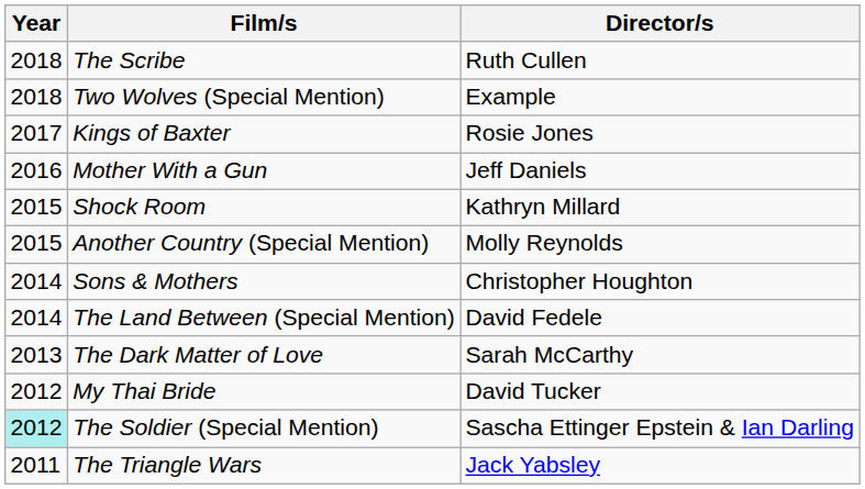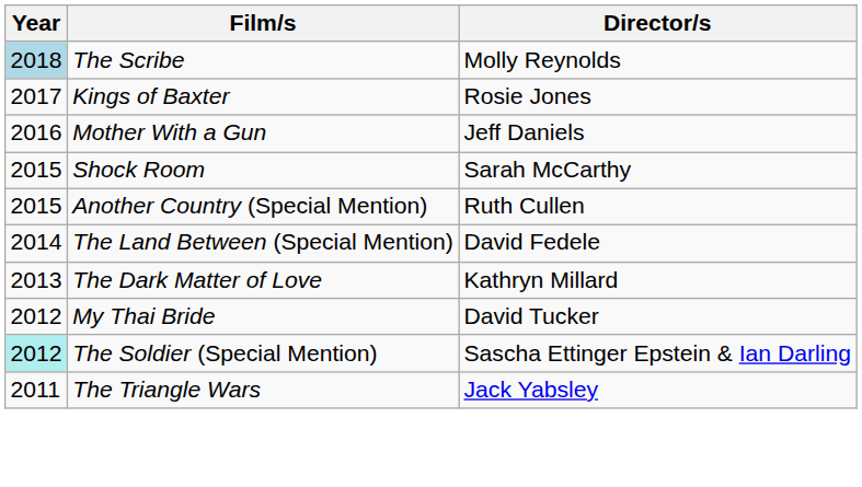The Scribe | Year: no background -> lightblue background
The Scribe | Director/s: Ruth Cullen -> Molly Reynolds
- row: 2018 | Two Wolves (Special Mention) | Example
Shock Room | Director/s: Kathryn Millard -> Sarah McCarthy
Another Country (Special Mention) | Director/s: Molly Reynolds -> Ruth Cullen
- row: 2014 | Sons & Mothers | Christopher Houghton
The Dark Matter of Love | Director/s: Sarah McCarthy -> Kathryn Millard
